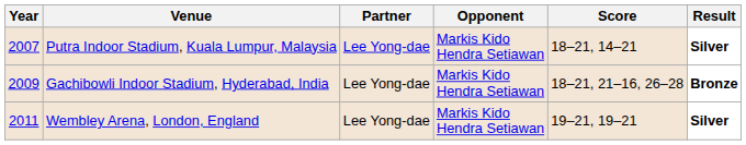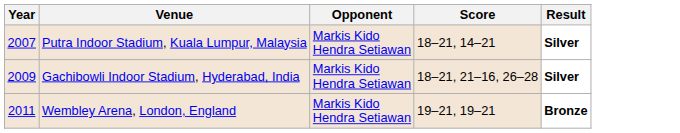- column: Partner | Lee Yong-dae | Lee Yong-dae | Lee Yong-dae
Gachibowli Indoor Stadium, Hyderabad, India | Result: Bronze -> Silver
Wembley Arena, London, England | Result: Silver -> Bronze
